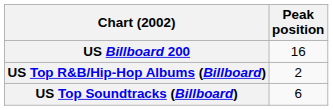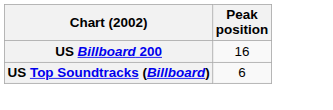- row: US Top R&B/Hip-Hop Albums (Billboard) | 2
